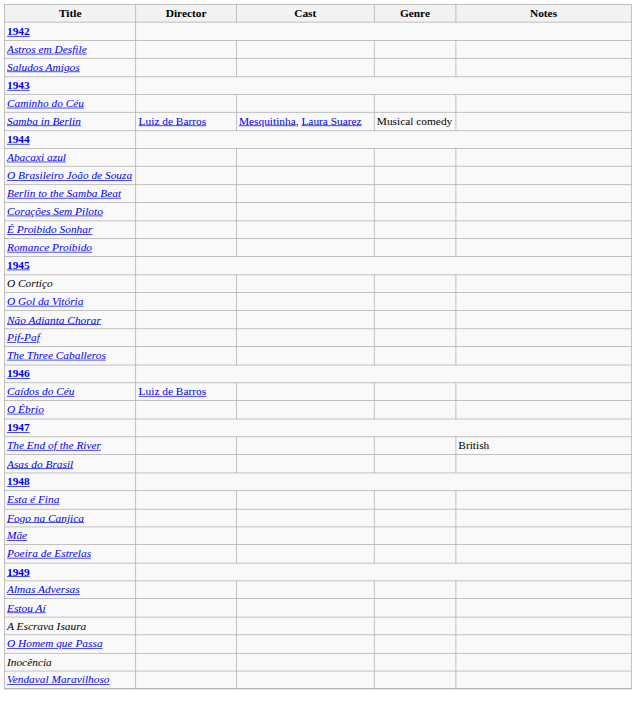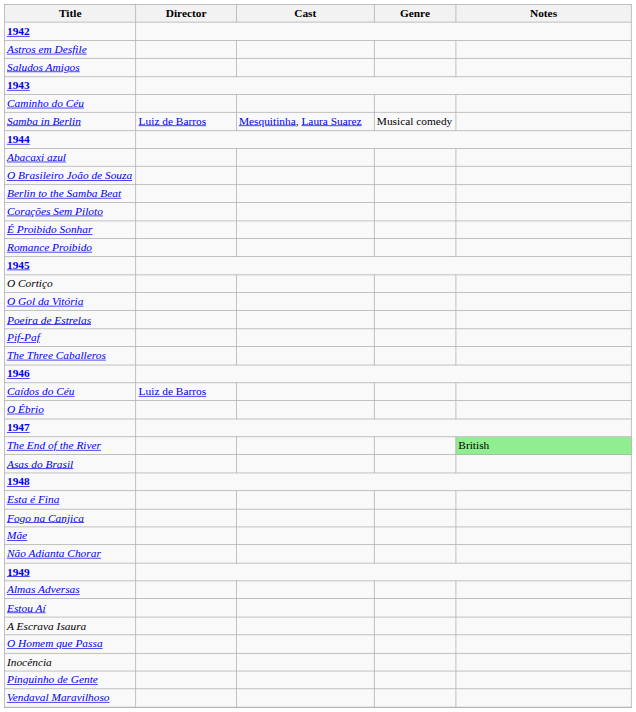rows swapped: Não Adianta Chorar <-> Poeira de Estrelas
The End of the River | Notes: no background -> lightgreen background
+ row: Pinguinho de Gente
